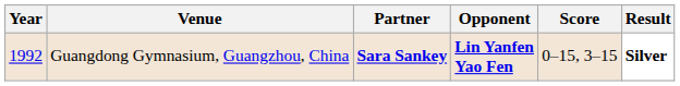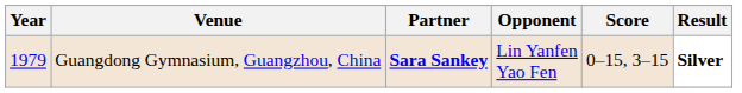Guangdong Gymnasium, Guangzhou, China | Year: 1992 -> 1979
Guangdong Gymnasium, Guangzhou, China | Opponent: bold -> normal
